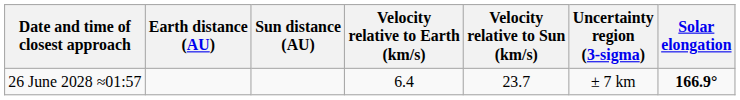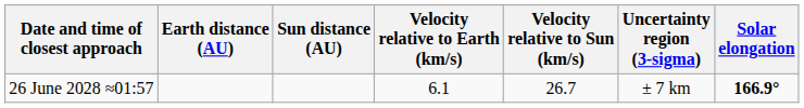26 June 2028 ≈01:57 | Velocity relative to Earth (km/s): 6.4 -> 6.1
26 June 2028 ≈01:57 | Velocity relative to Sun (km/s): 23.7 -> 26.7
